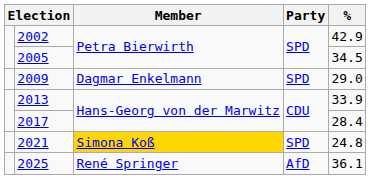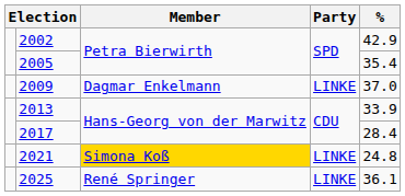2005 | %: 34.5 -> 35.4
2009 | Party: SPD -> LINKE
2009 | %: 29.0 -> 37.0
2021 | Party: SPD -> LINKE
2025 | Party: AfD -> LINKE
